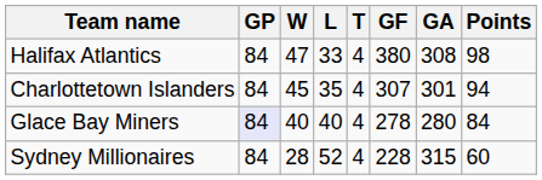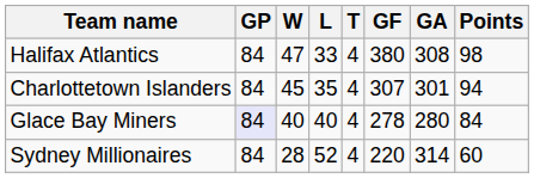Sydney Millionaires | GF: 228 -> 220
Sydney Millionaires | GA: 315 -> 314
